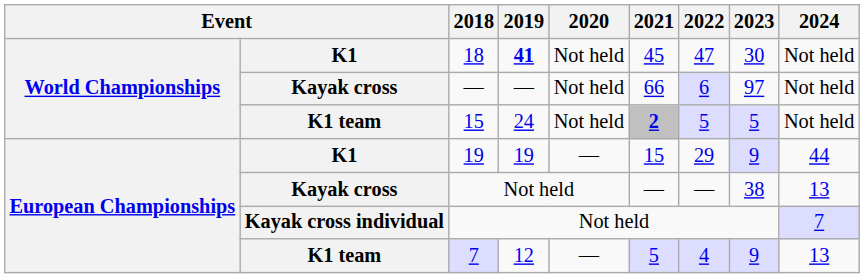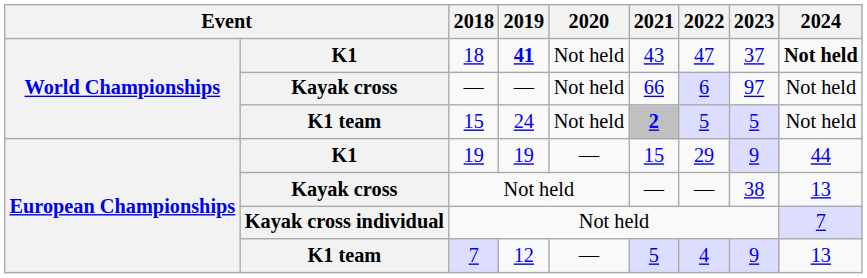18 | 2021: 45 -> 43
18 | 2023: 30 -> 37
18 | 2024: normal -> bold
